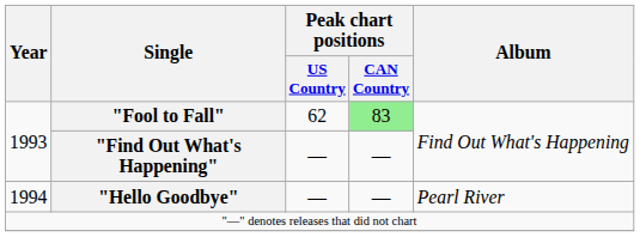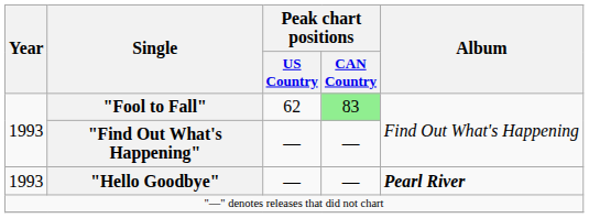"Hello Goodbye" | Year: 1994 -> 1993
"Hello Goodbye" | Album: normal -> bold
